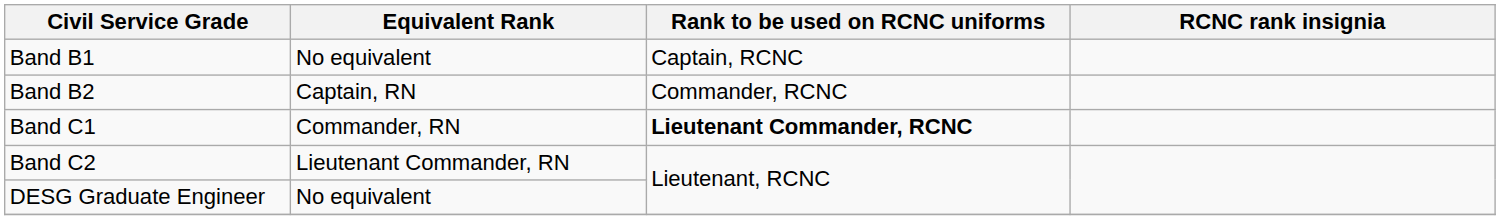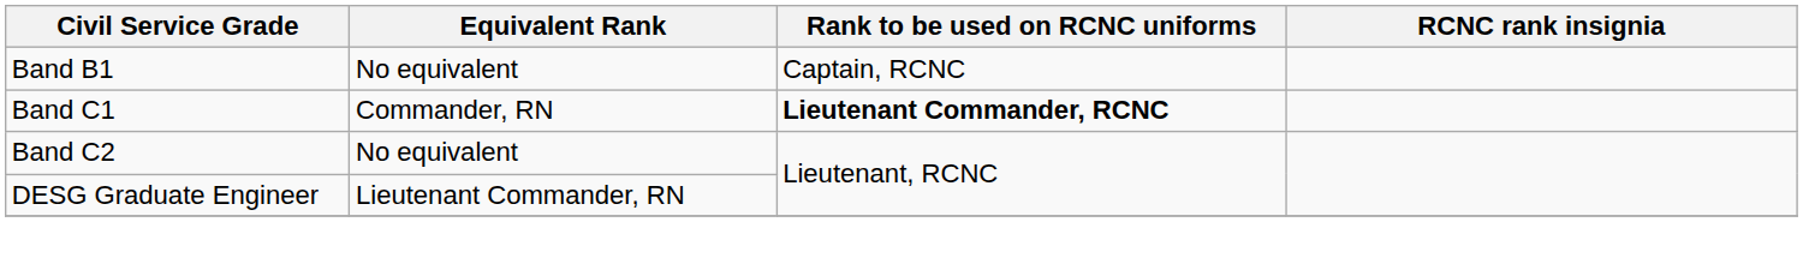- row: Band B2 | Captain, RN | Commander, RCNC
Band C2 | Equivalent Rank: Lieutenant Commander, RN -> No equivalent
DESG Graduate Engineer | Equivalent Rank: No equivalent -> Lieutenant Commander, RN
